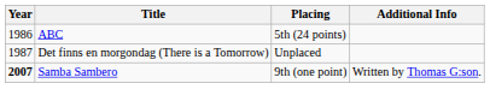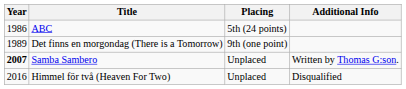Det finns en morgondag (There is a Tomorrow) | Year: 1987 -> 1989
Det finns en morgondag (There is a Tomorrow) | Placing: Unplaced -> 9th (one point)
Samba Sambero | Placing: 9th (one point) -> Unplaced
+ row: 2016 | Himmel för två (Heaven For Two) | Unplaced | Disqualified
